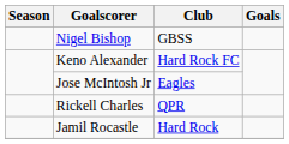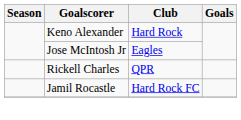- row: Nigel Bishop | GBSS
Keno Alexander | Club: Hard Rock FC -> Hard Rock
Jamil Rocastle | Club: Hard Rock -> Hard Rock FC
